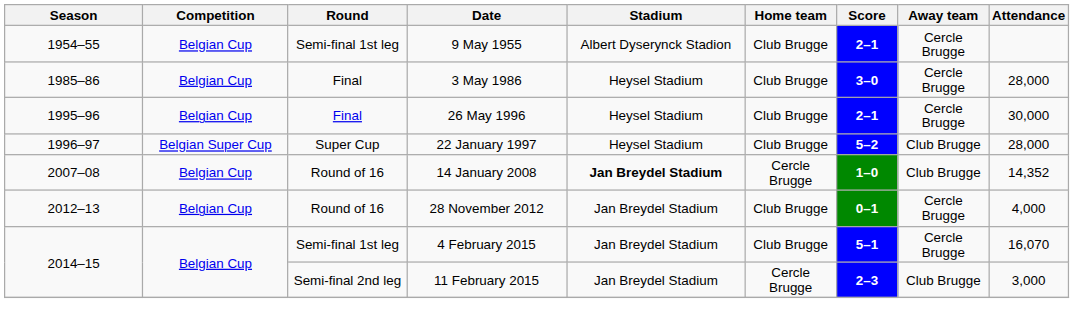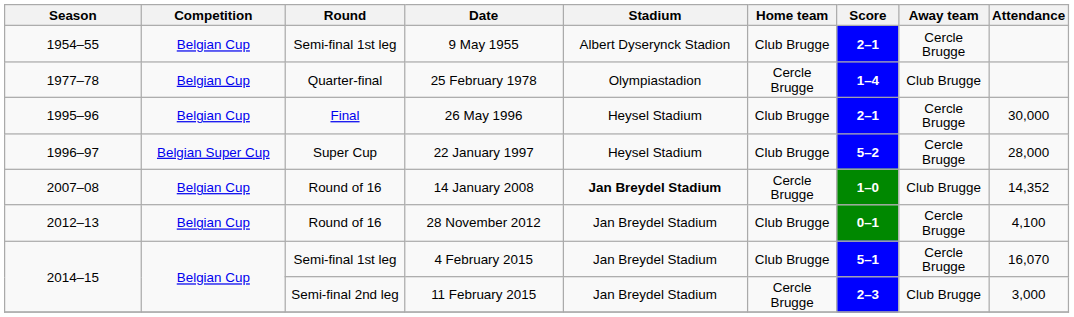+ row: 1977–78 | Belgian Cup | Quarter-final | 25 February 1978 | Olympiastadion | Cercle Brugge | 1–4 | Club Brugge
- row: 1985–86 | Belgian Cup | Final | 3 May 1986 | Heysel Stadium | Club Brugge | 3–0 | Cercle Brugge | 28,000
22 January 1997 | Away team: Club Brugge -> Cercle Brugge
28 November 2012 | Attendance: 4,000 -> 4,100
